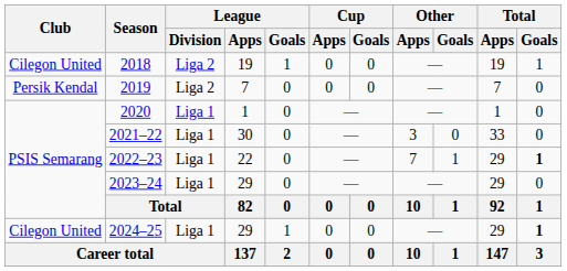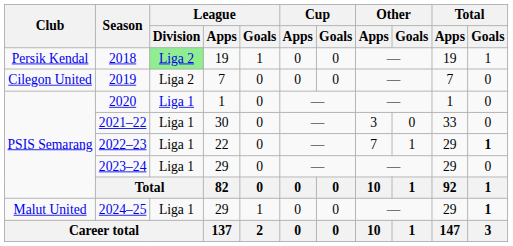2018 | Club: Cilegon United -> Persik Kendal
2018 | League / Division: no background -> lightgreen background
2019 | Club: Persik Kendal -> Cilegon United
2024–25 | Club: Cilegon United -> Malut United
